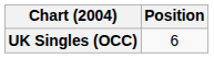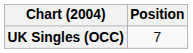UK Singles (OCC) | Position: 6 -> 7
